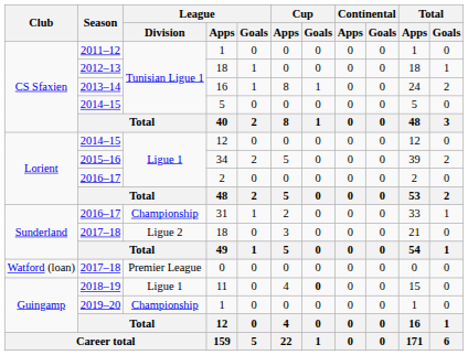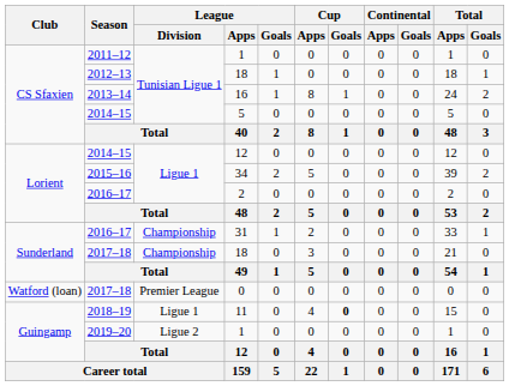2017–18 / 18 | League / Division: Ligue 2 -> Championship
2019–20 / 1 | League / Division: Championship -> Ligue 2
